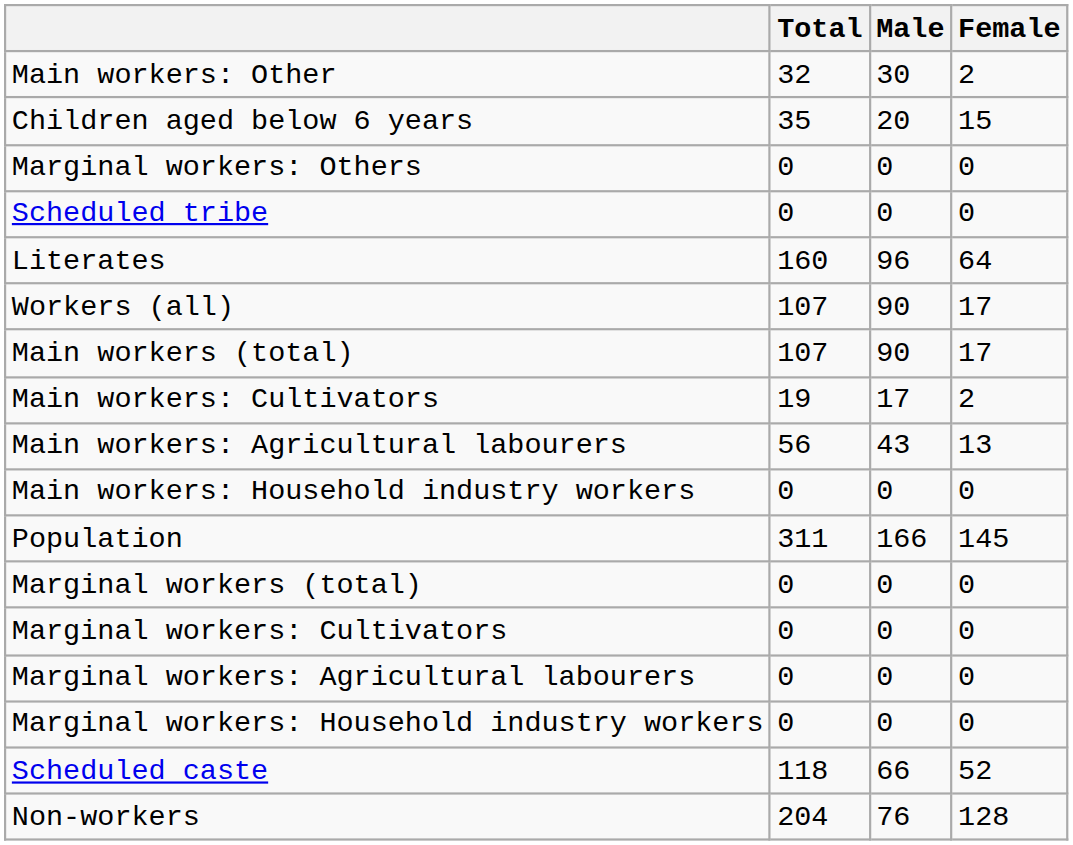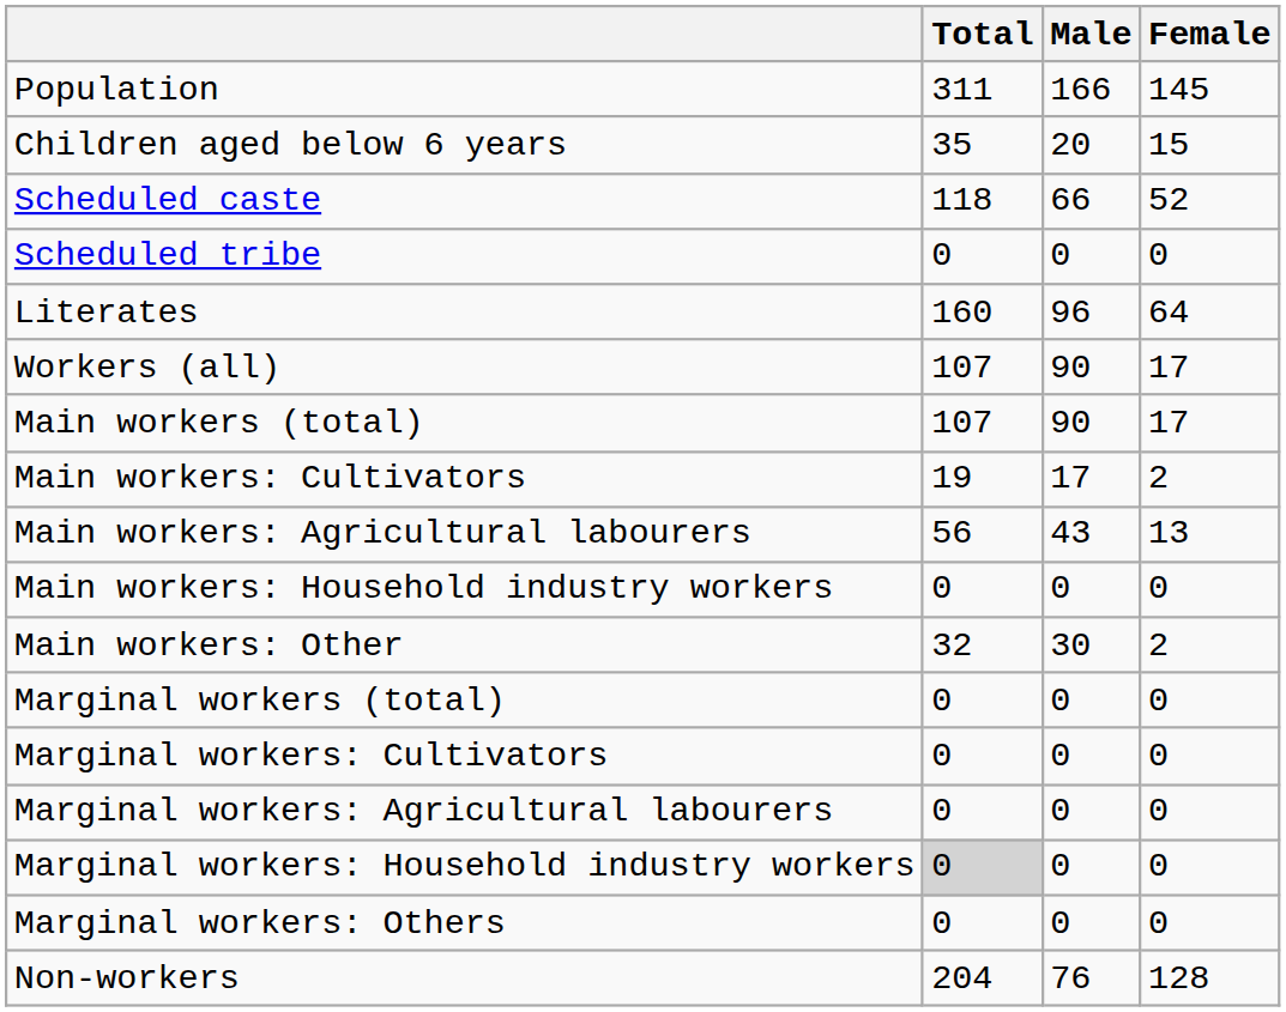rows swapped: Population <-> Main workers: Other
rows swapped: Scheduled caste <-> Marginal workers: Others
Marginal workers: Household industry workers | Total: no background -> lightgrey background
